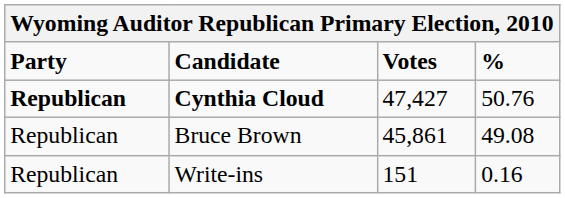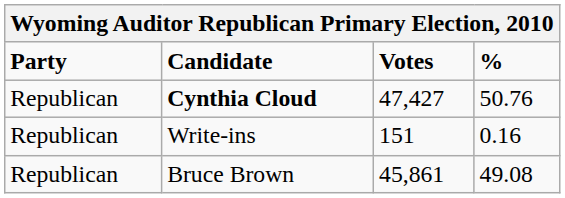Cynthia Cloud | Party: bold -> normal
rows swapped: Bruce Brown <-> Write-ins
